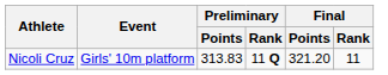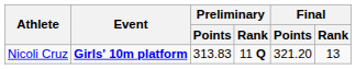Nicoli Cruz | Event: normal -> bold
Nicoli Cruz | Final / Rank: 11 -> 13
